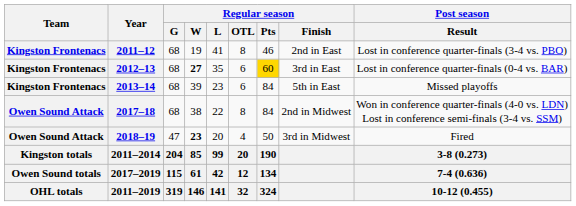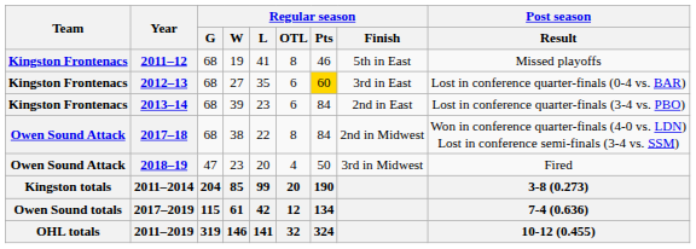2011–12 | Regular season / Finish: 2nd in East -> 5th in East
2011–12 | Post season / Result: Lost in conference quarter-finals (3-4 vs. PBO) -> Missed playoffs
2012–13 | Regular season / W: bold -> normal
2013–14 | Regular season / Finish: 5th in East -> 2nd in East
2013–14 | Post season / Result: Missed playoffs -> Lost in conference quarter-finals (3-4 vs. PBO)
2018–19 | Regular season / W: bold -> normal
